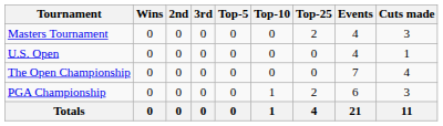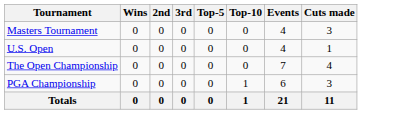- column: Top-25 | 2 | 0 | 0 | 2 | 4
